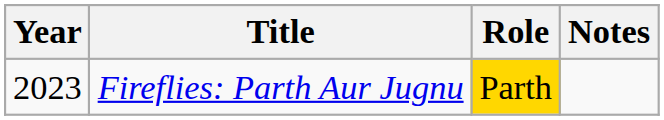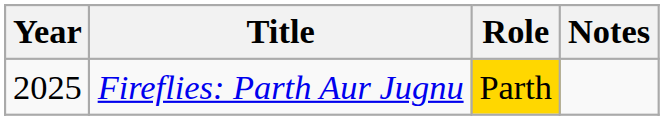Fireflies: Parth Aur Jugnu | Year: 2023 -> 2025
